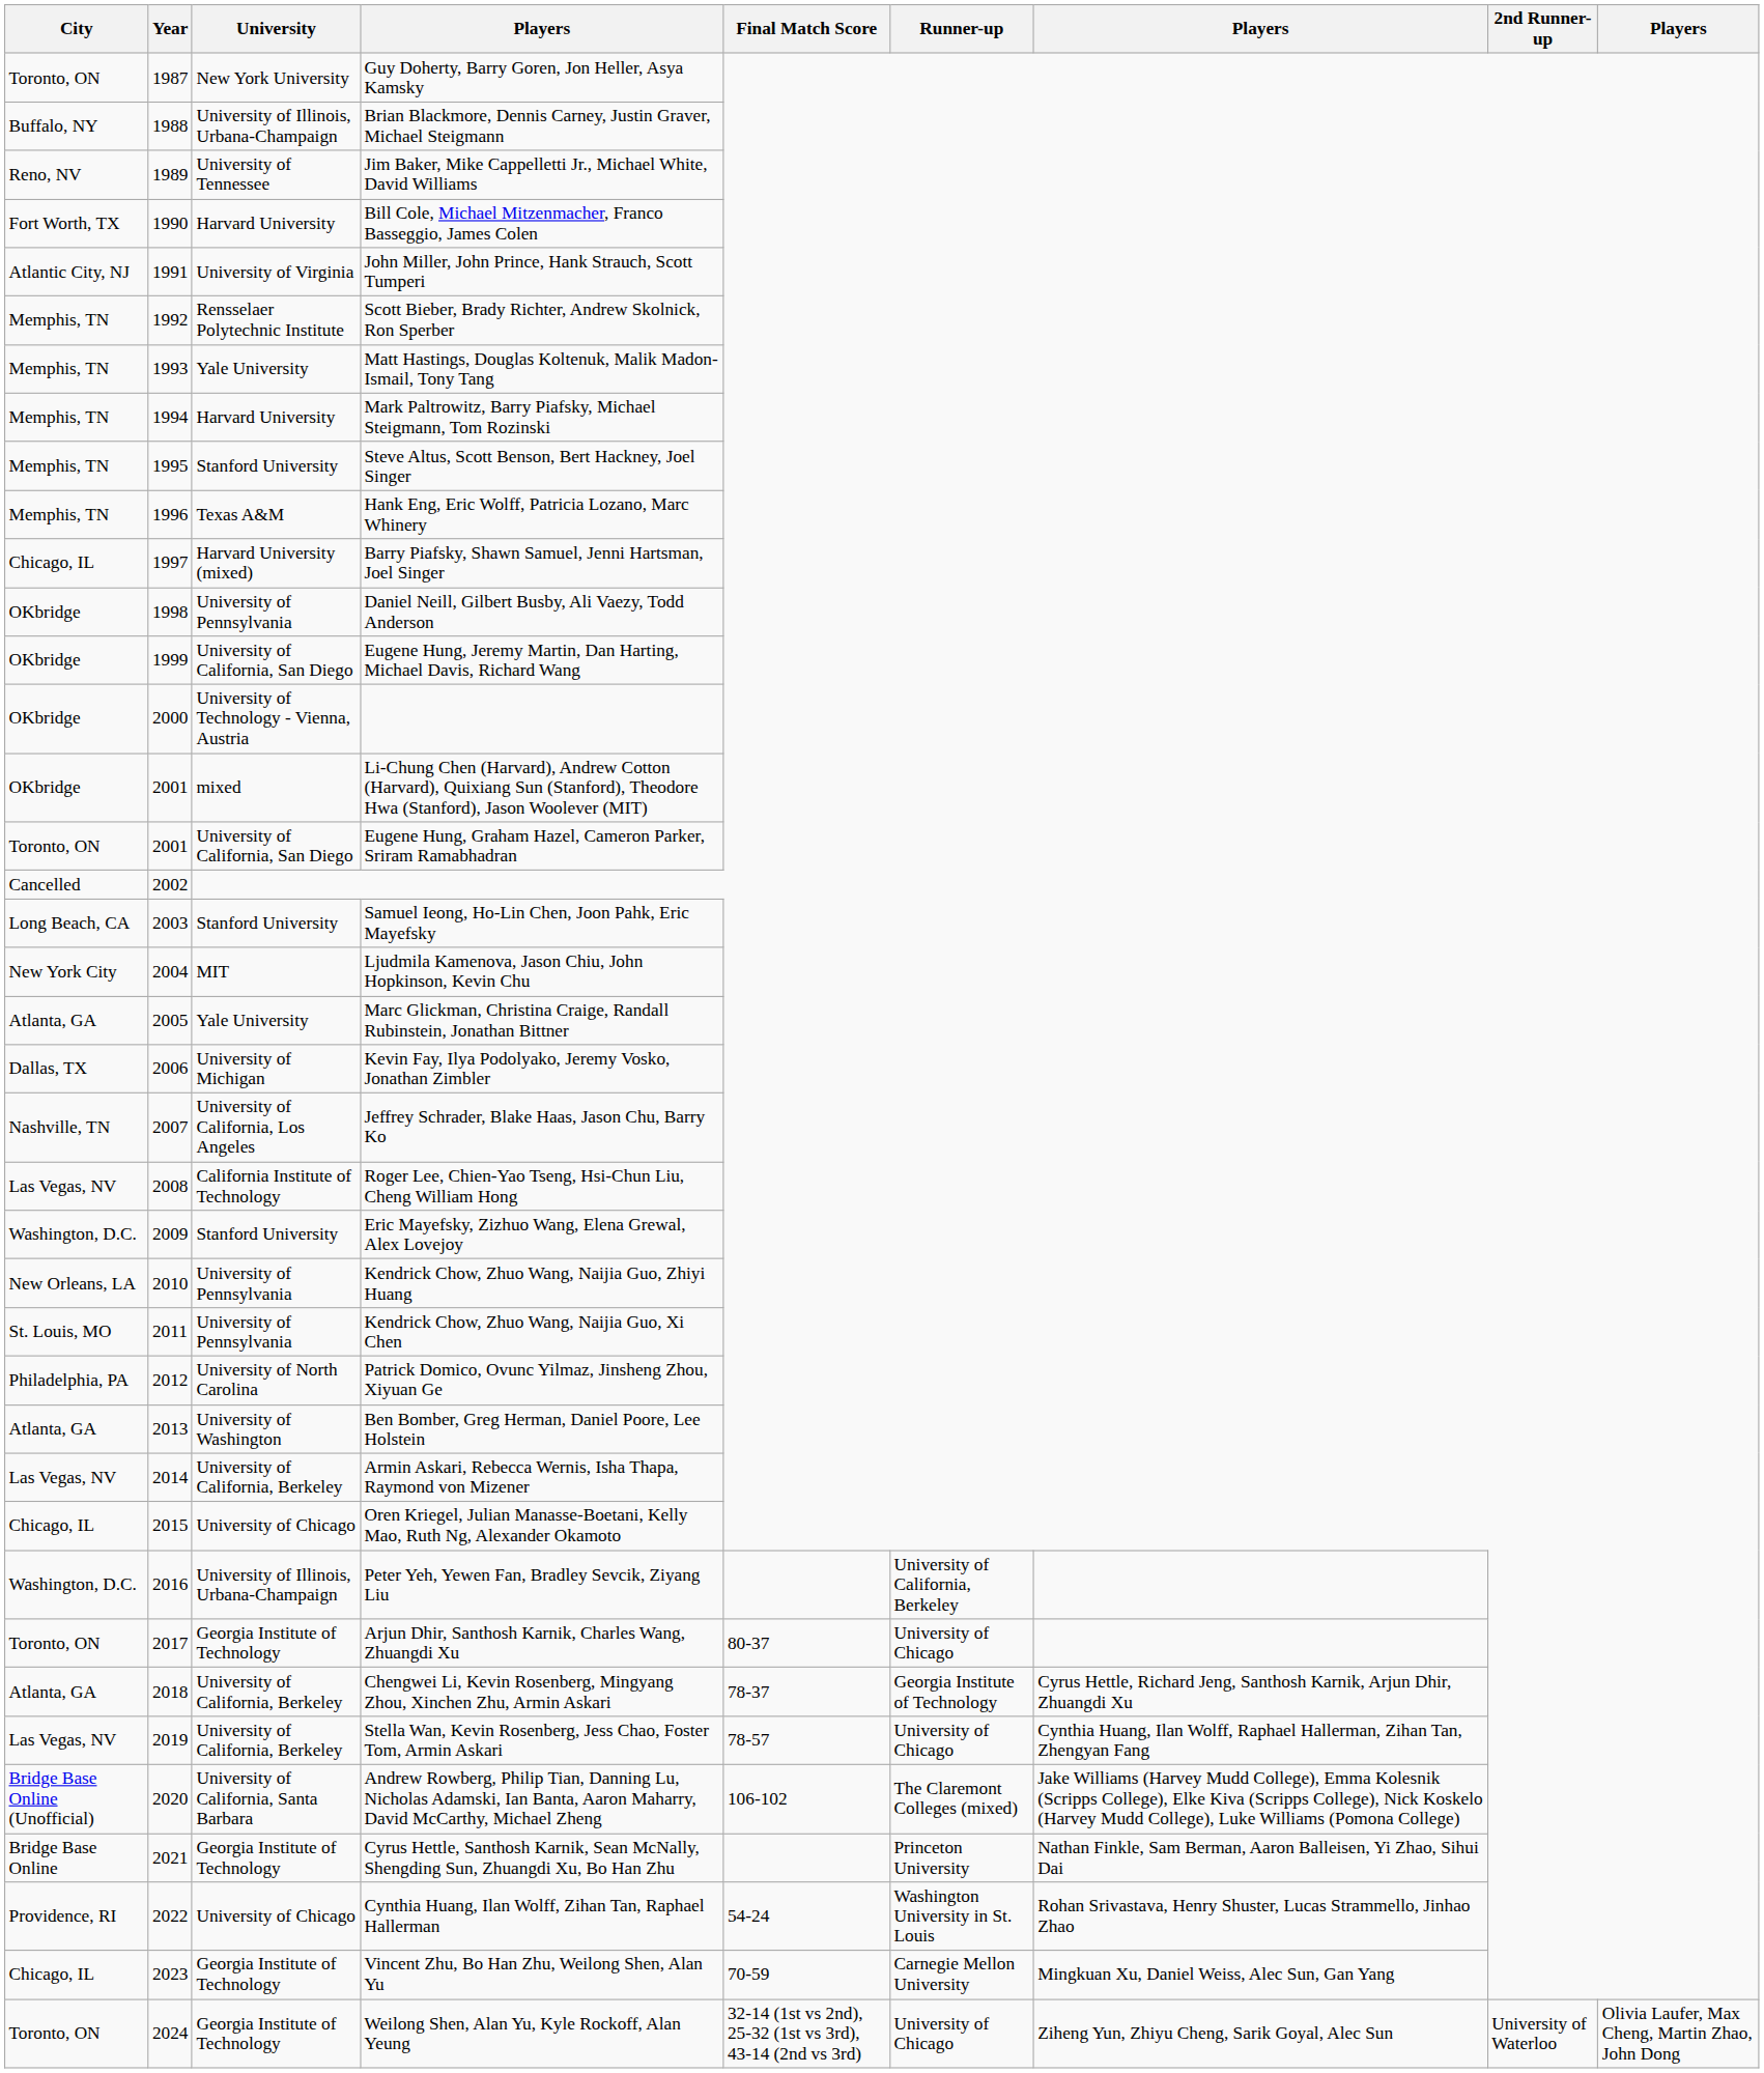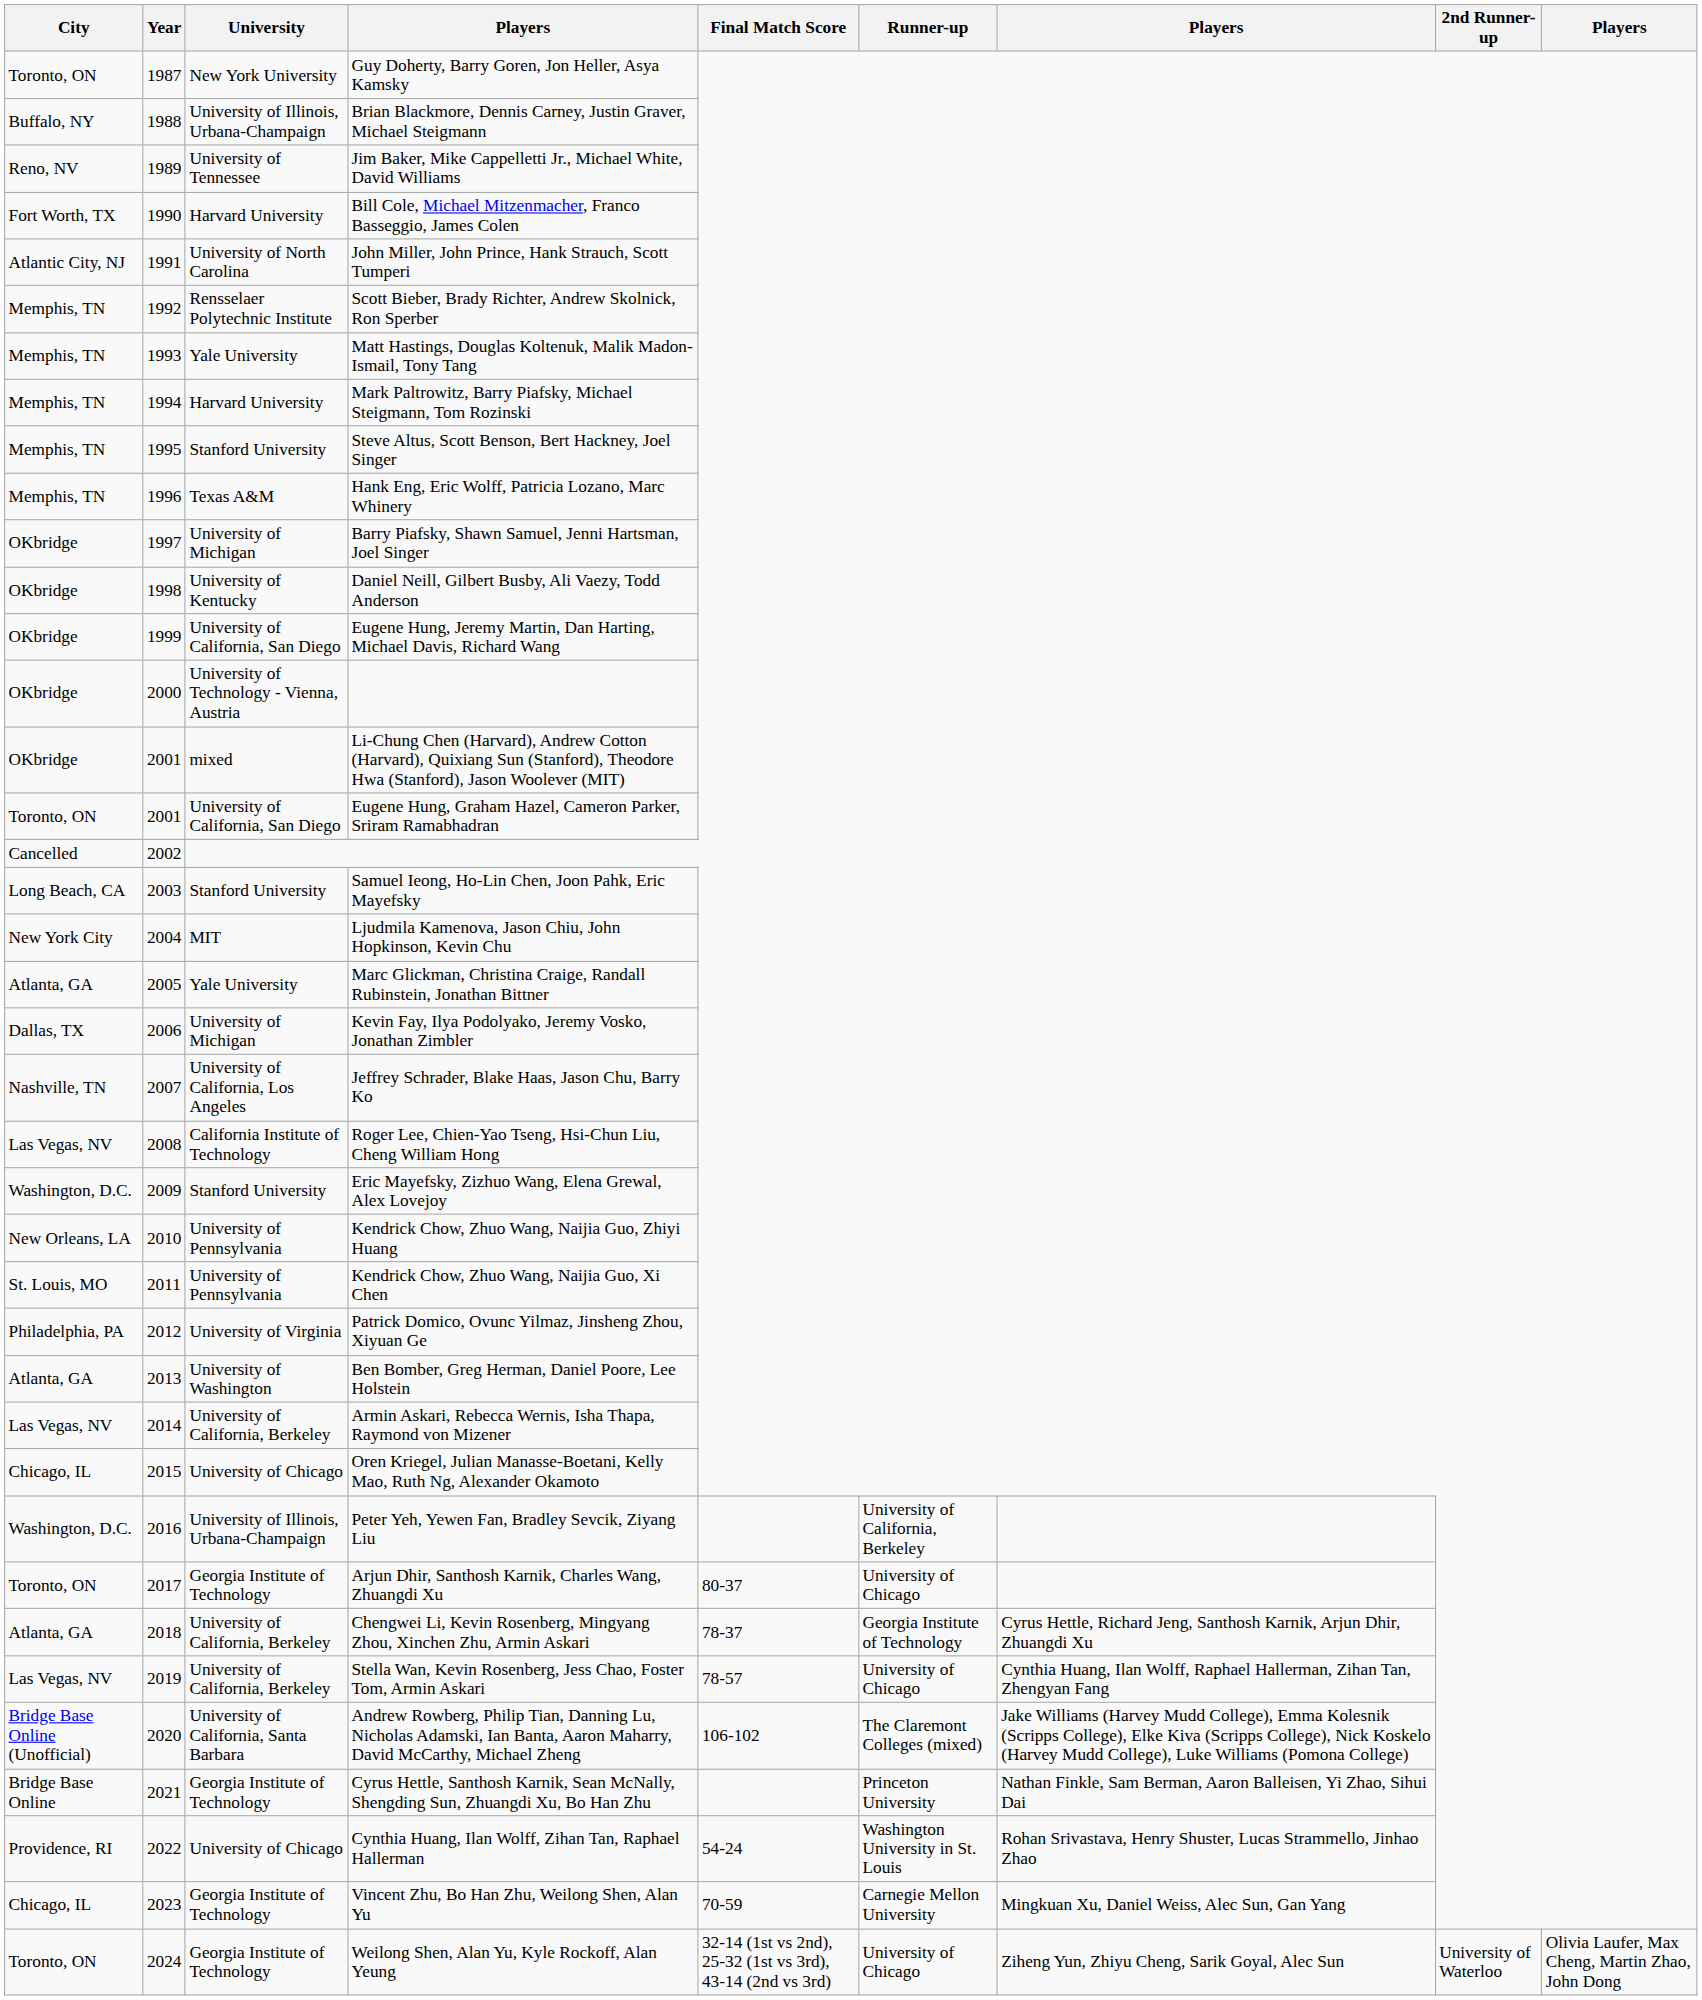John Miller, John Prince, Hank Strauch, Scott Tumperi | University: University of Virginia -> University of North Carolina
Barry Piafsky, Shawn Samuel, Jenni Hartsman, Joel Singer | City: Chicago, IL -> OKbridge
Barry Piafsky, Shawn Samuel, Jenni Hartsman, Joel Singer | University: Harvard University (mixed) -> University of Michigan
Daniel Neill, Gilbert Busby, Ali Vaezy, Todd Anderson | University: University of Pennsylvania -> University of Kentucky
Patrick Domico, Ovunc Yilmaz, Jinsheng Zhou, Xiyuan Ge | University: University of North Carolina -> University of Virginia
